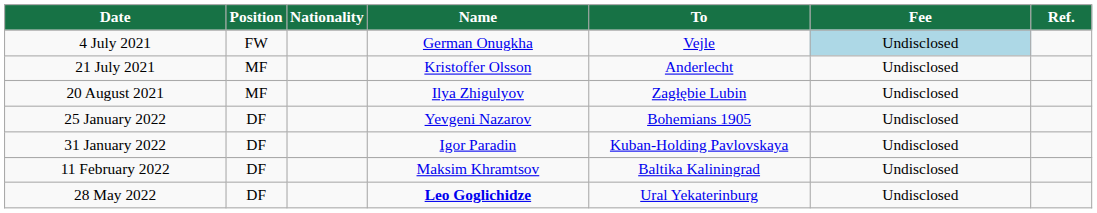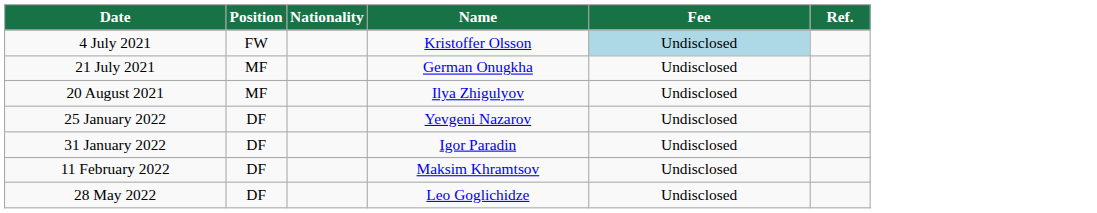- column: To | Vejle | Anderlecht | Zagłębie Lubin | Bohemians 1905 | Kuban-Holding Pavlovskaya | Baltika Kaliningrad | Ural Yekaterinburg
4 July 2021 | Name: German Onugkha -> Kristoffer Olsson
21 July 2021 | Name: Kristoffer Olsson -> German Onugkha
28 May 2022 | Name: bold -> normal
